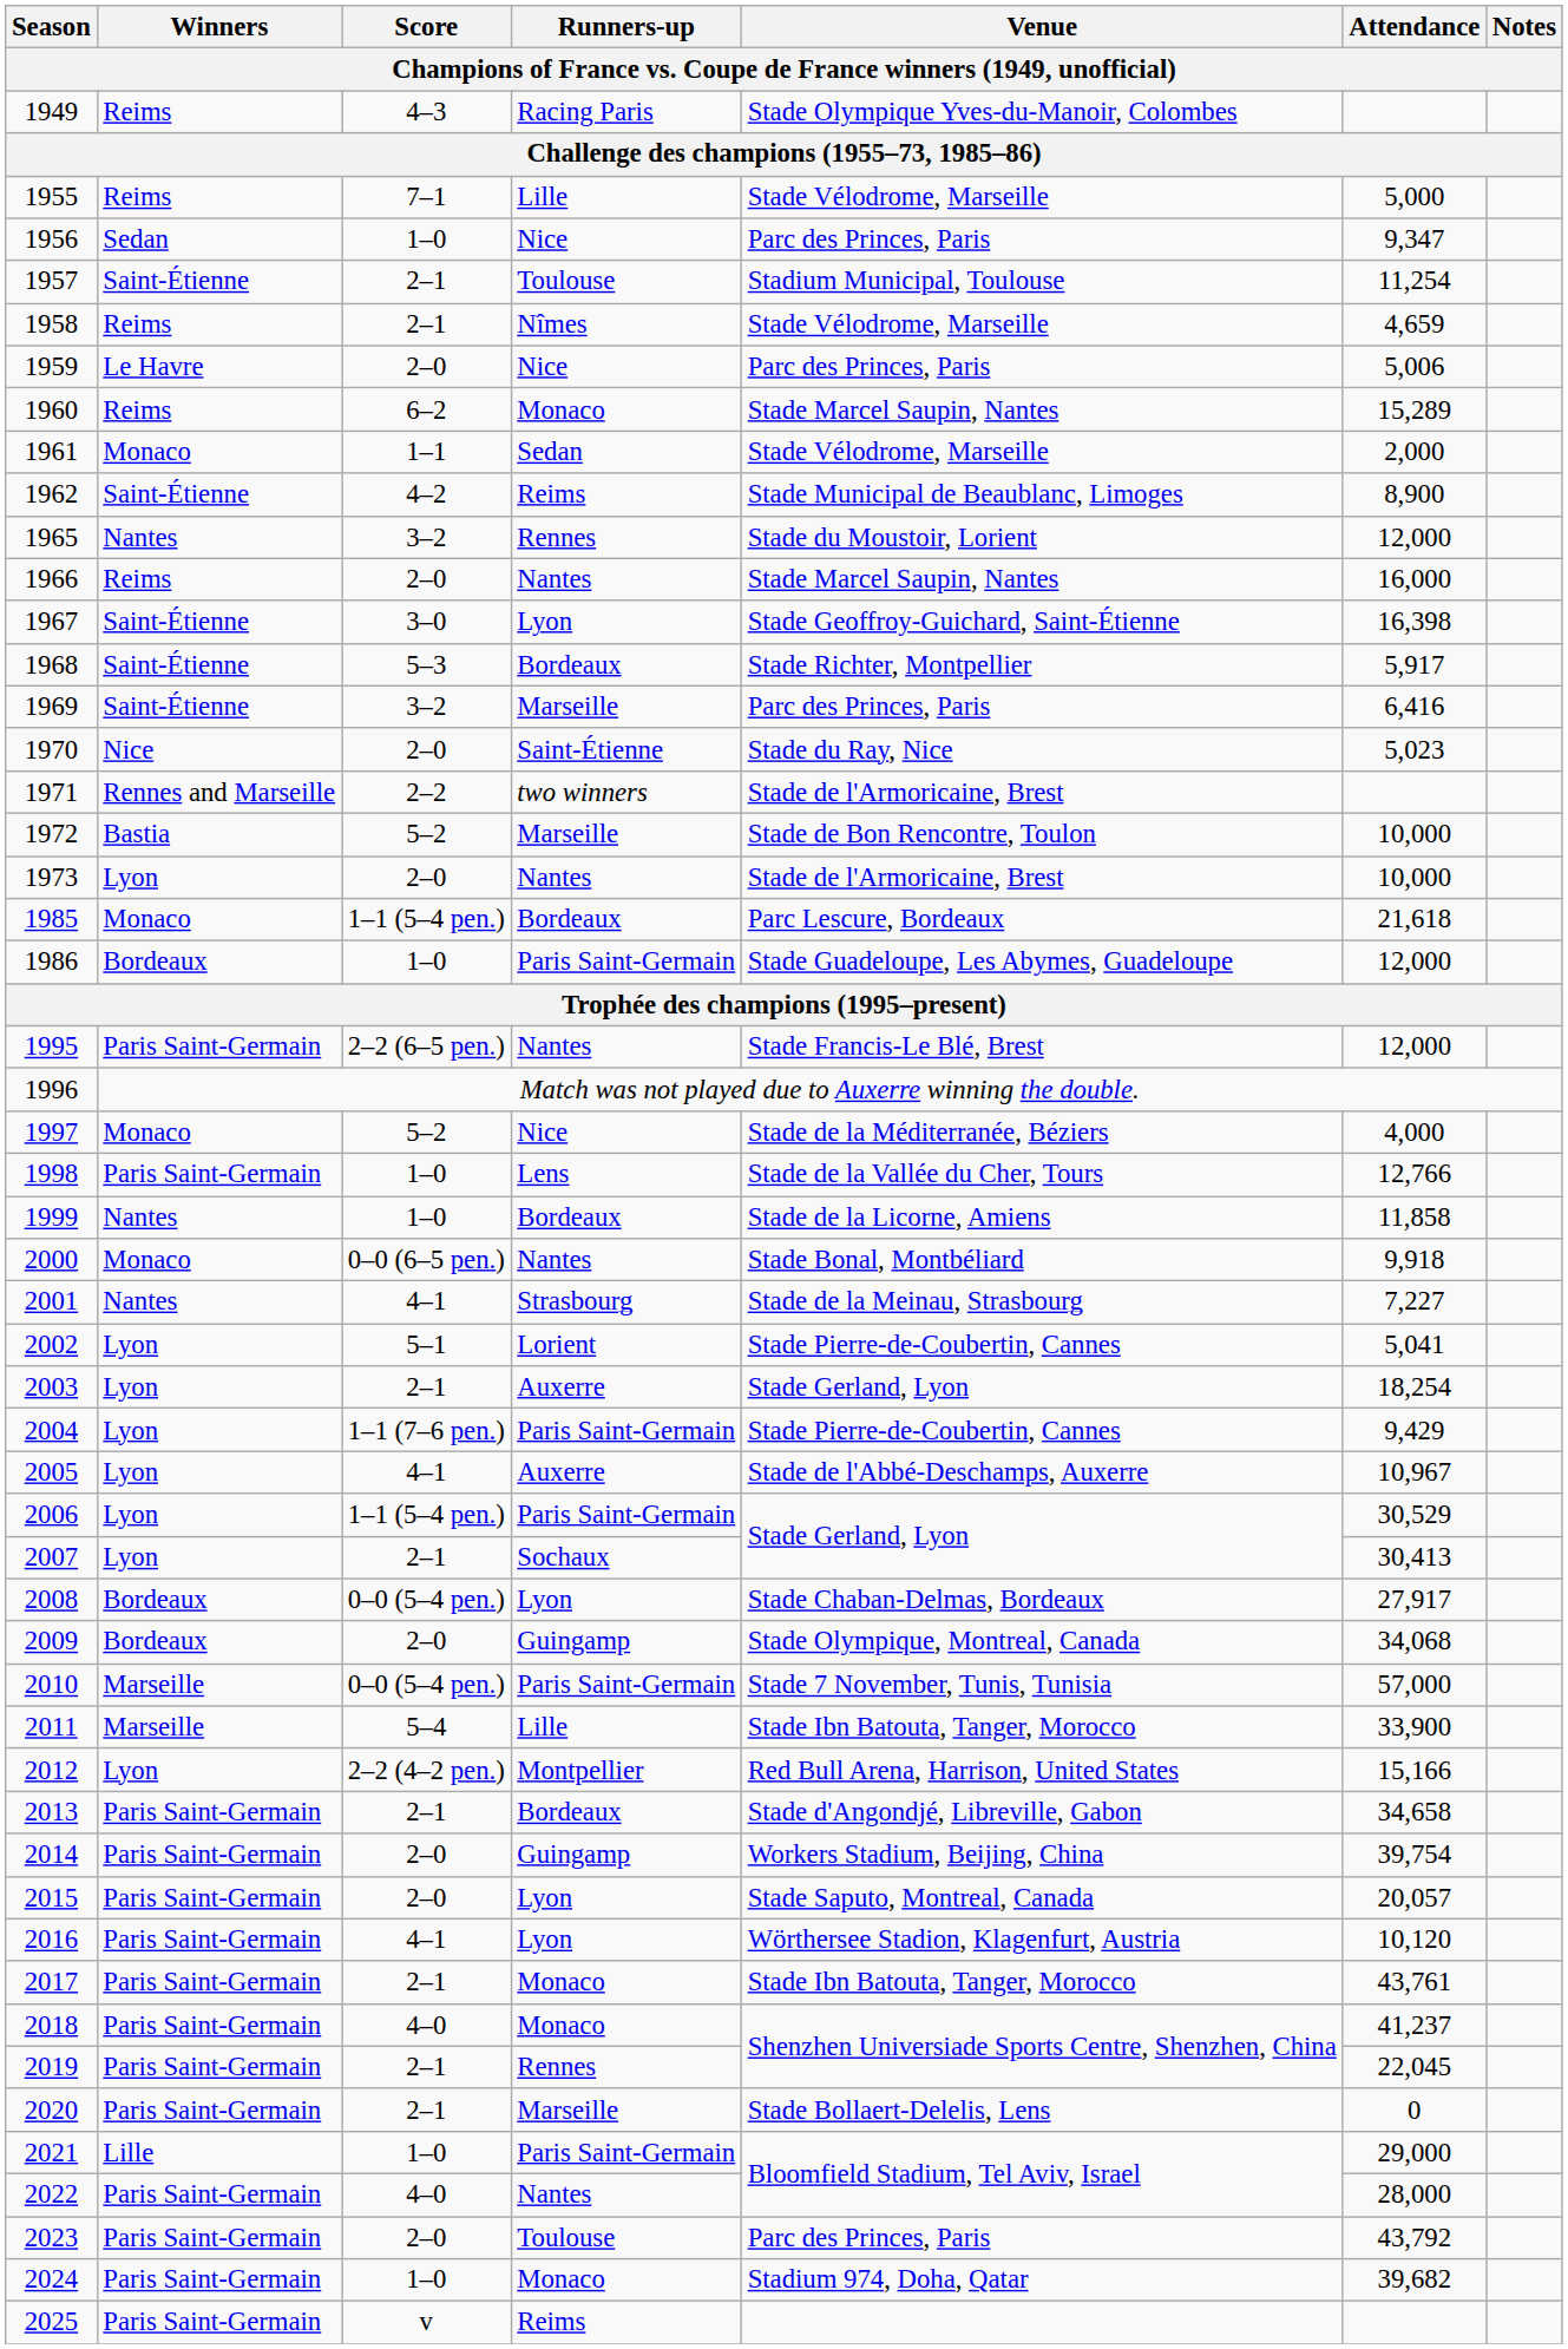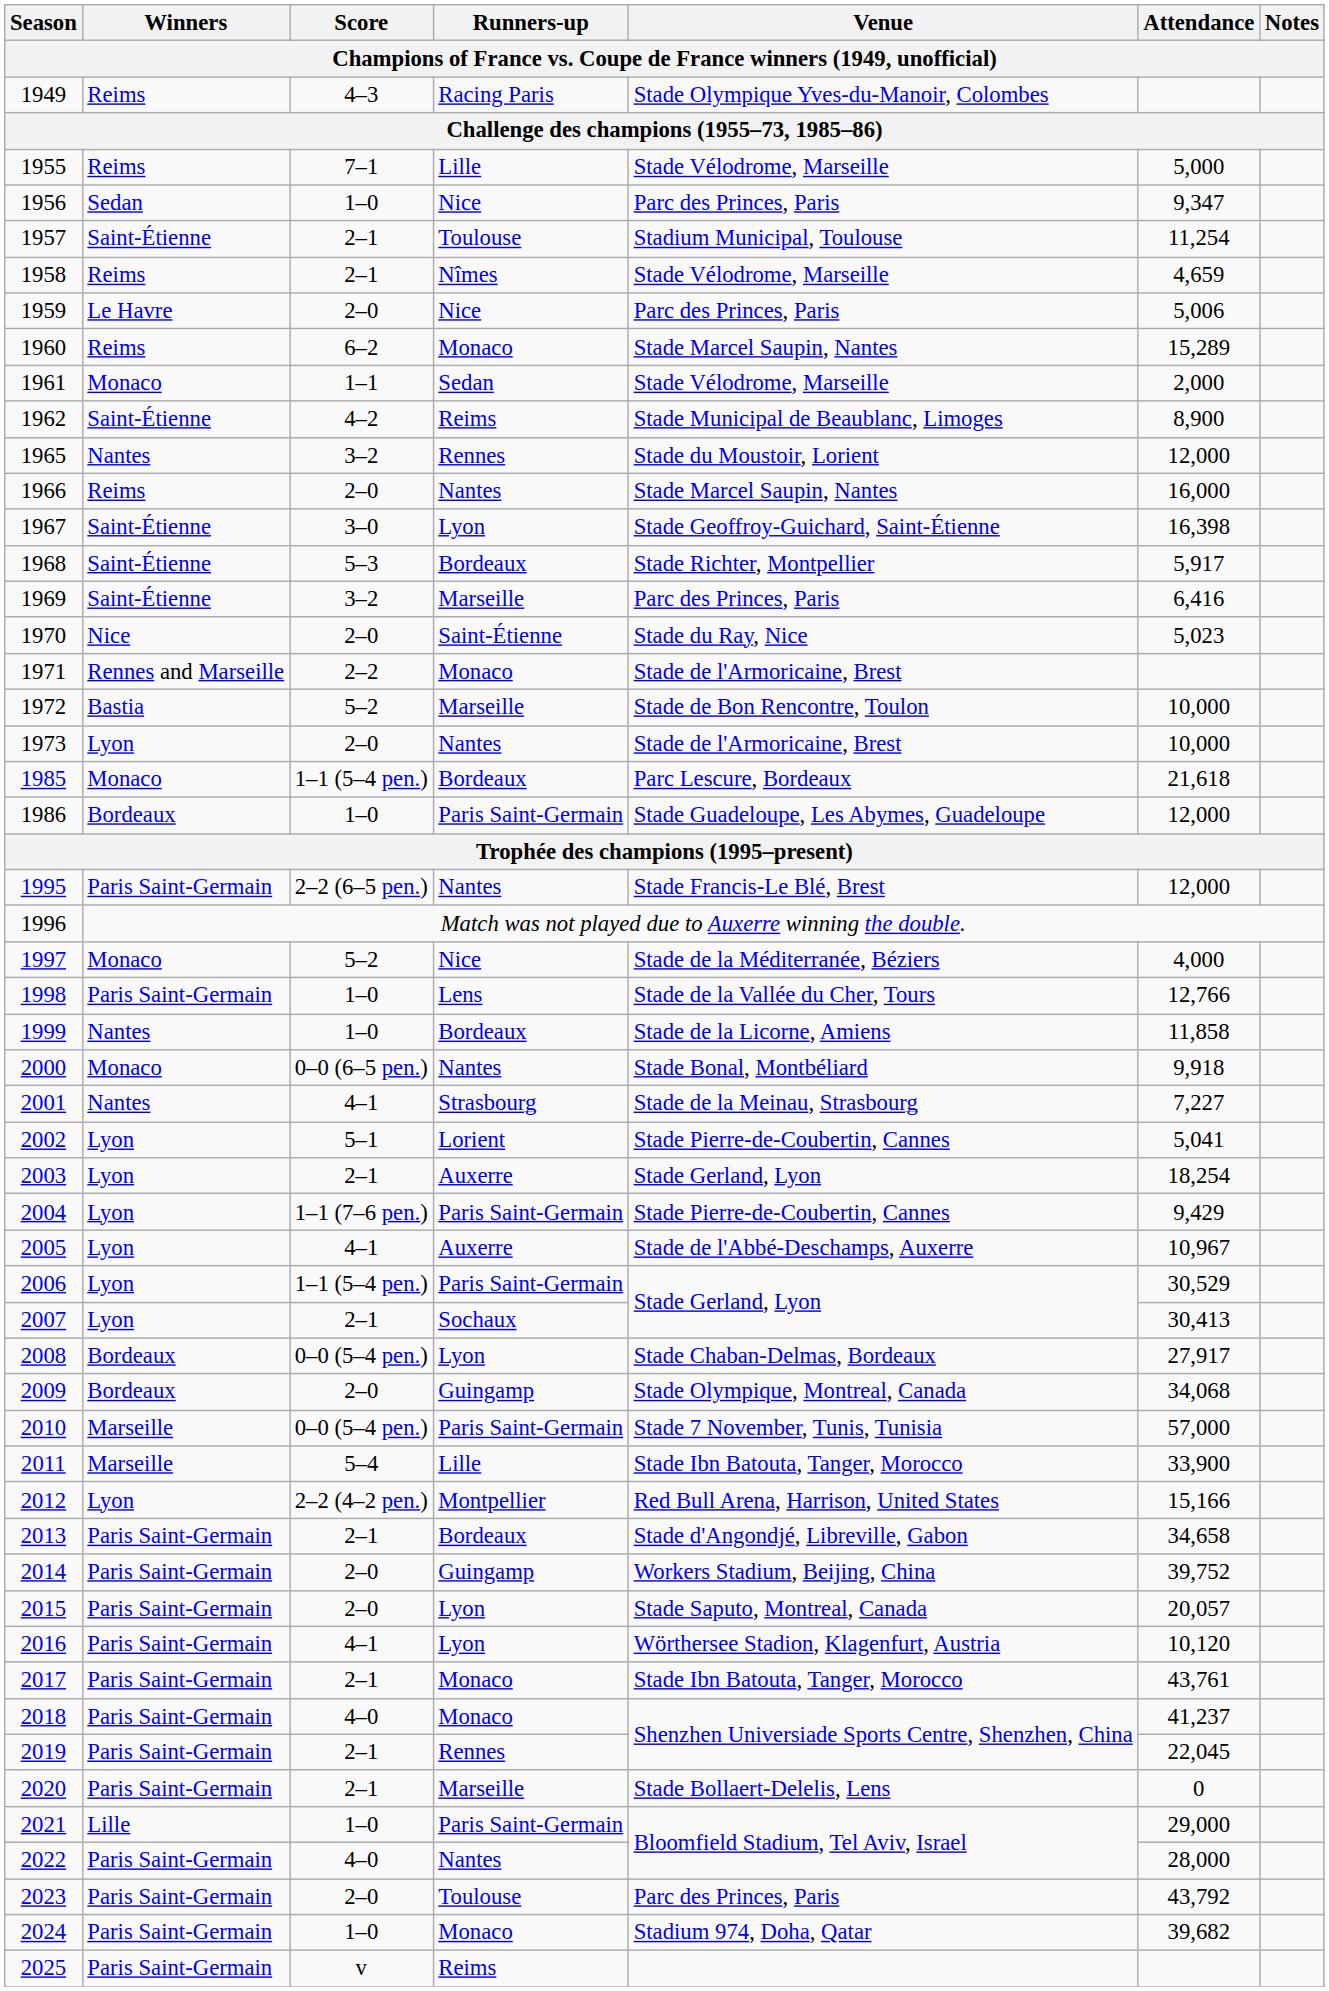1971 | Runners-up: two winners -> Monaco
2014 | Attendance: 39,754 -> 39,752
